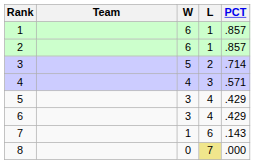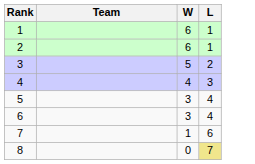- column: PCT | .857 | .857 | .714 | .571 | .429 | .429 | .143 | .000
